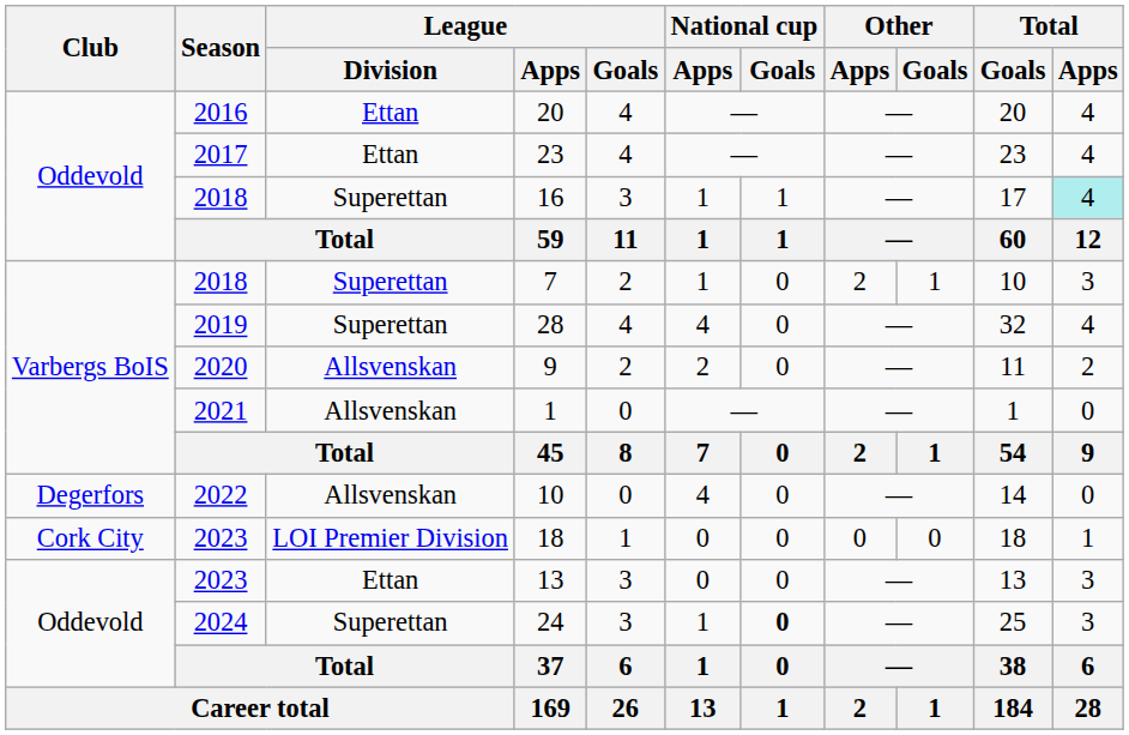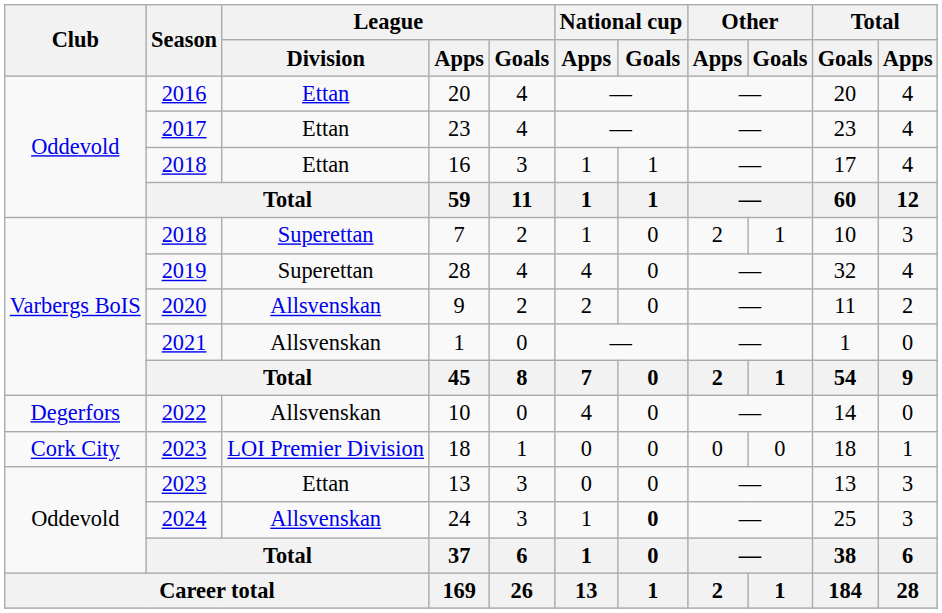16 | League / Division: Superettan -> Ettan
16 | Total / Apps: paleturquoise background -> no background
24 | League / Division: Superettan -> Allsvenskan
